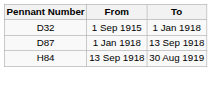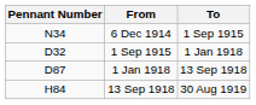+ row: N34 | 6 Dec 1914 | 1 Sep 1915
